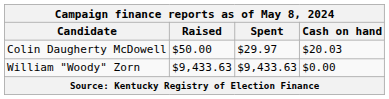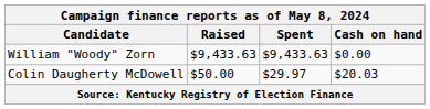rows swapped: Colin Daugherty McDowell <-> William "Woody" Zorn
